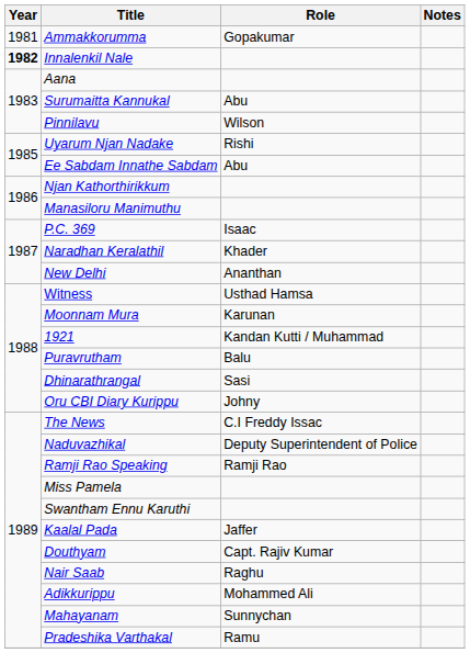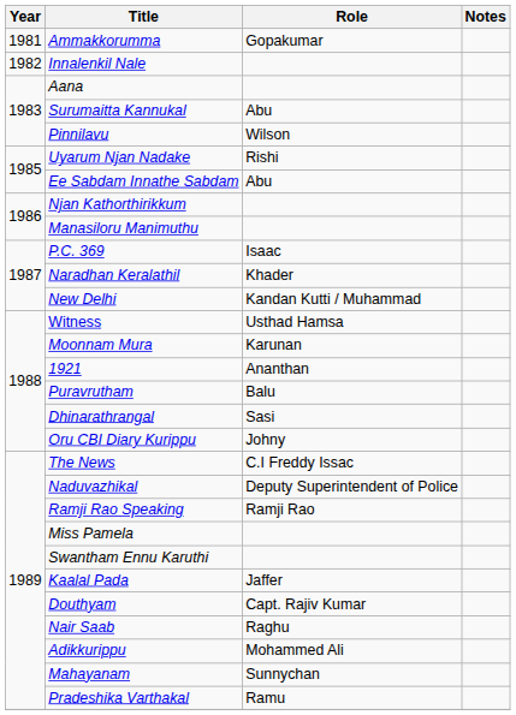Innalenkil Nale | Year: bold -> normal
New Delhi | Role: Ananthan -> Kandan Kutti / Muhammad
1921 | Role: Kandan Kutti / Muhammad -> Ananthan
